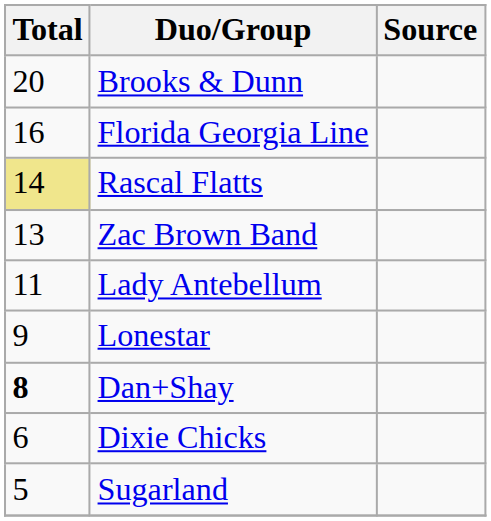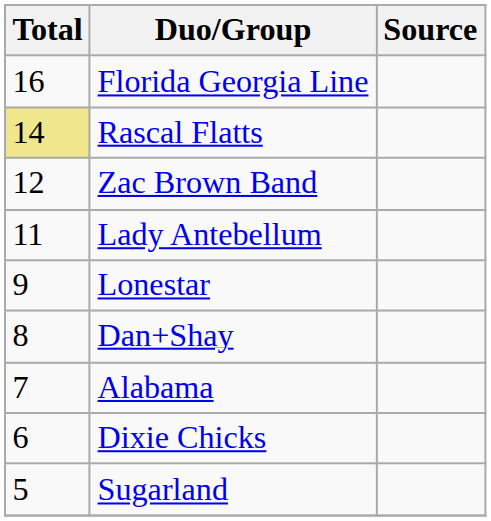- row: 20 | Brooks & Dunn
Zac Brown Band | Total: 13 -> 12
Dan+Shay | Total: bold -> normal
+ row: 7 | Alabama
